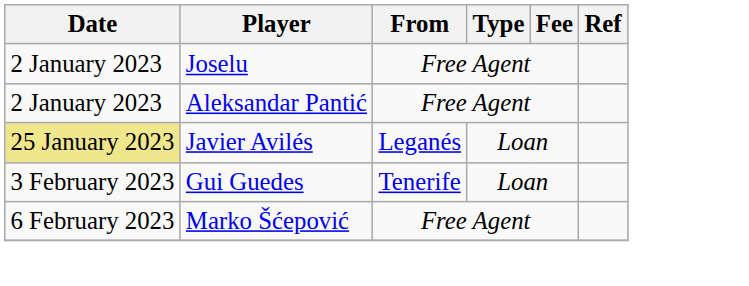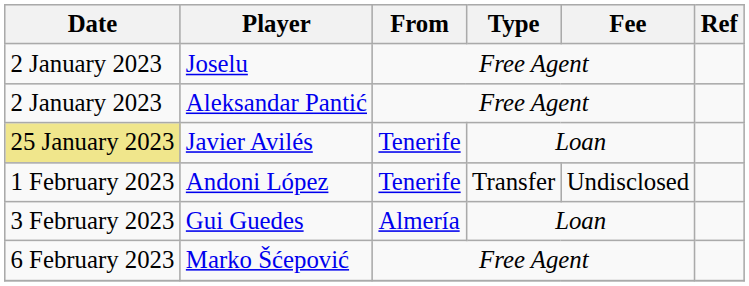Javier Avilés | From: Leganés -> Tenerife
+ row: 1 February 2023 | Andoni López | Tenerife | Transfer | Undisclosed
Gui Guedes | From: Tenerife -> Almería
